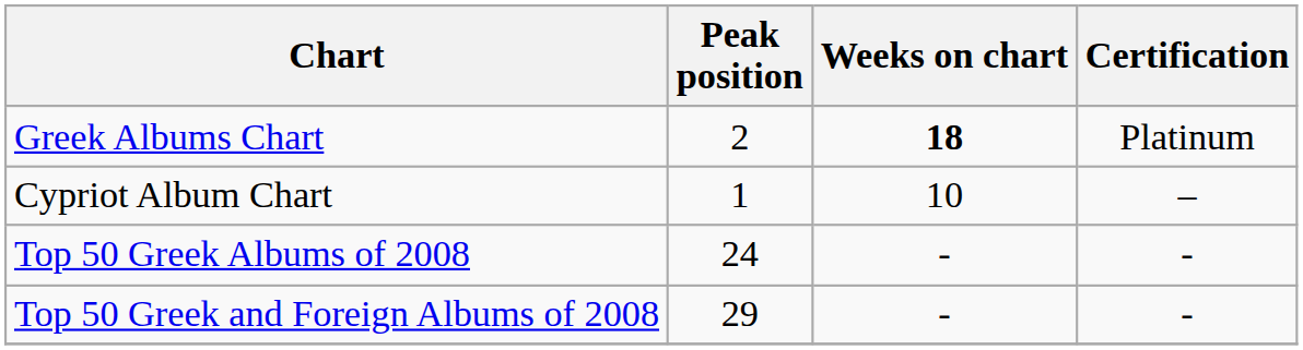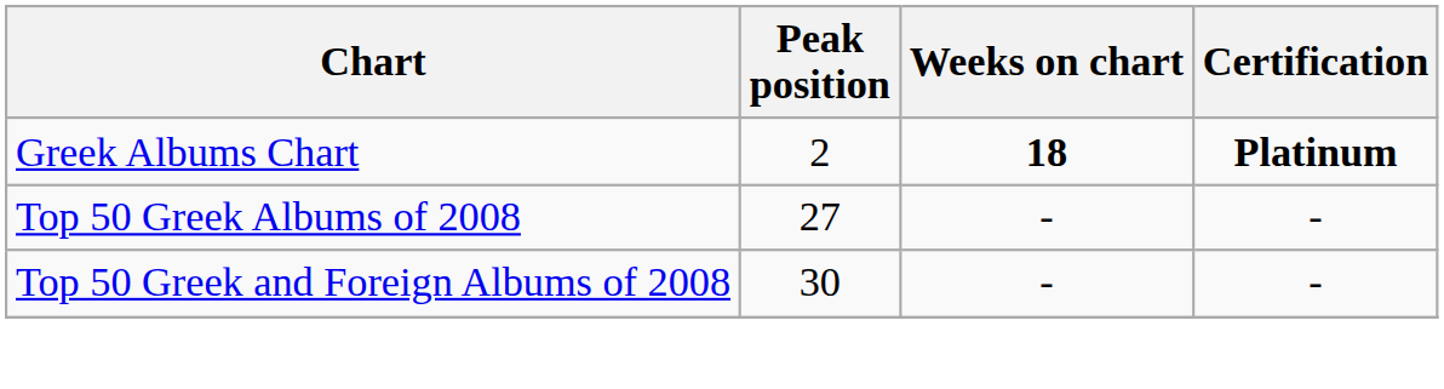Greek Albums Chart | Certification: normal -> bold
- row: Cypriot Album Chart | 1 | 10 | –
Top 50 Greek Albums of 2008 | Peak position: 24 -> 27
Top 50 Greek and Foreign Albums of 2008 | Peak position: 29 -> 30
